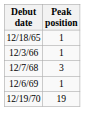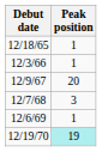+ row: 12/9/67 | 20
12/19/70 | Peak position: no background -> paleturquoise background
